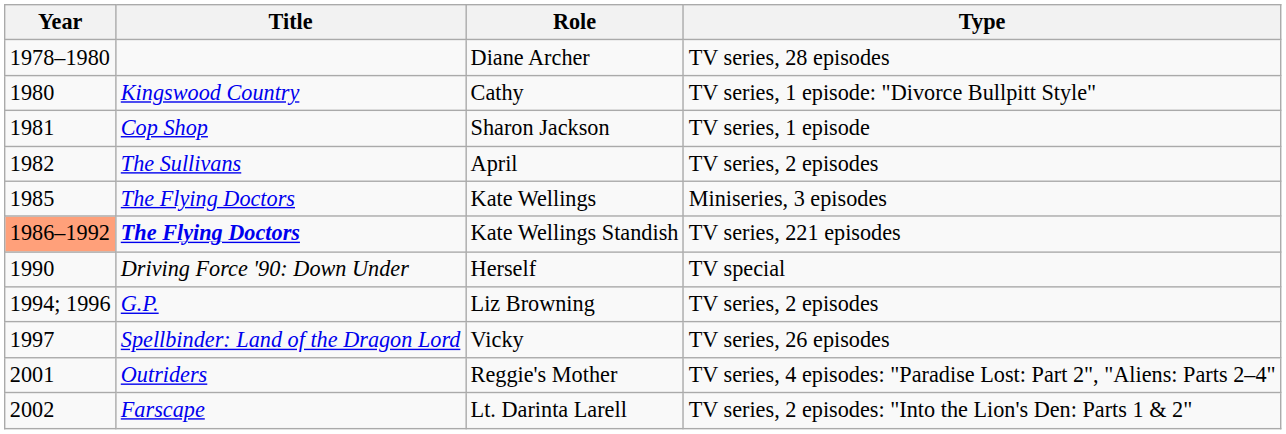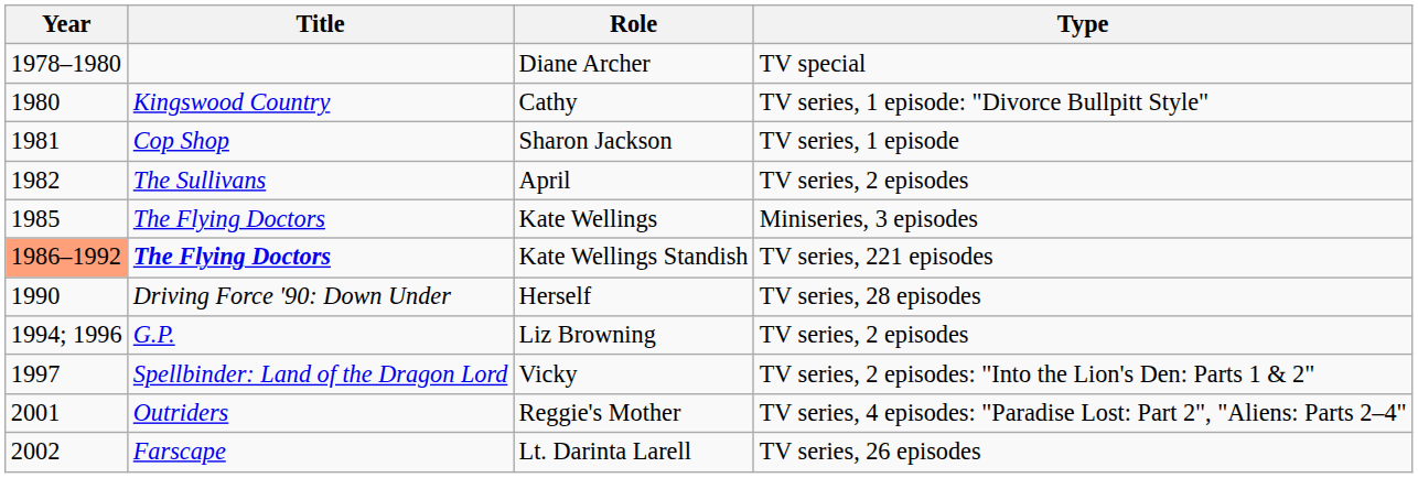Diane Archer | Type: TV series, 28 episodes -> TV special
Herself | Type: TV special -> TV series, 28 episodes
Vicky | Type: TV series, 26 episodes -> TV series, 2 episodes: "Into the Lion's Den: Parts 1 & 2"
Lt. Darinta Larell | Type: TV series, 2 episodes: "Into the Lion's Den: Parts 1 & 2" -> TV series, 26 episodes
